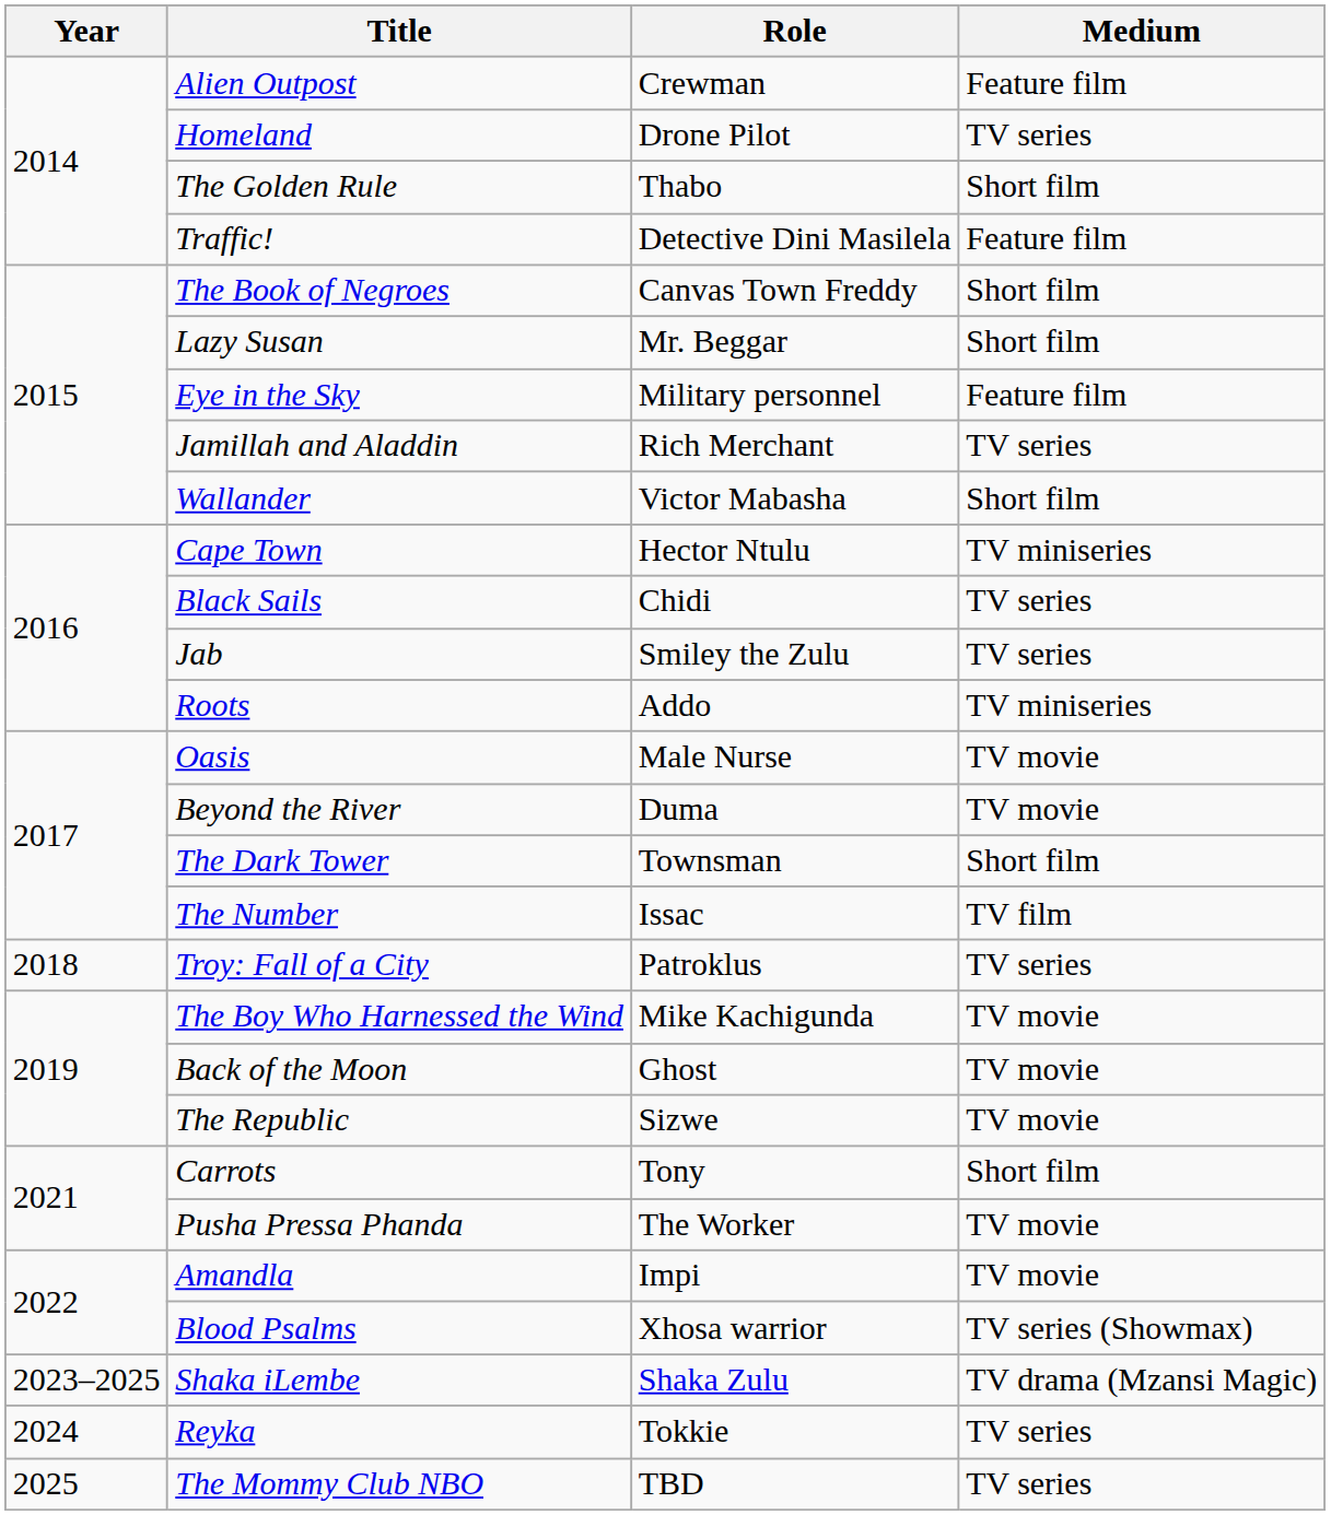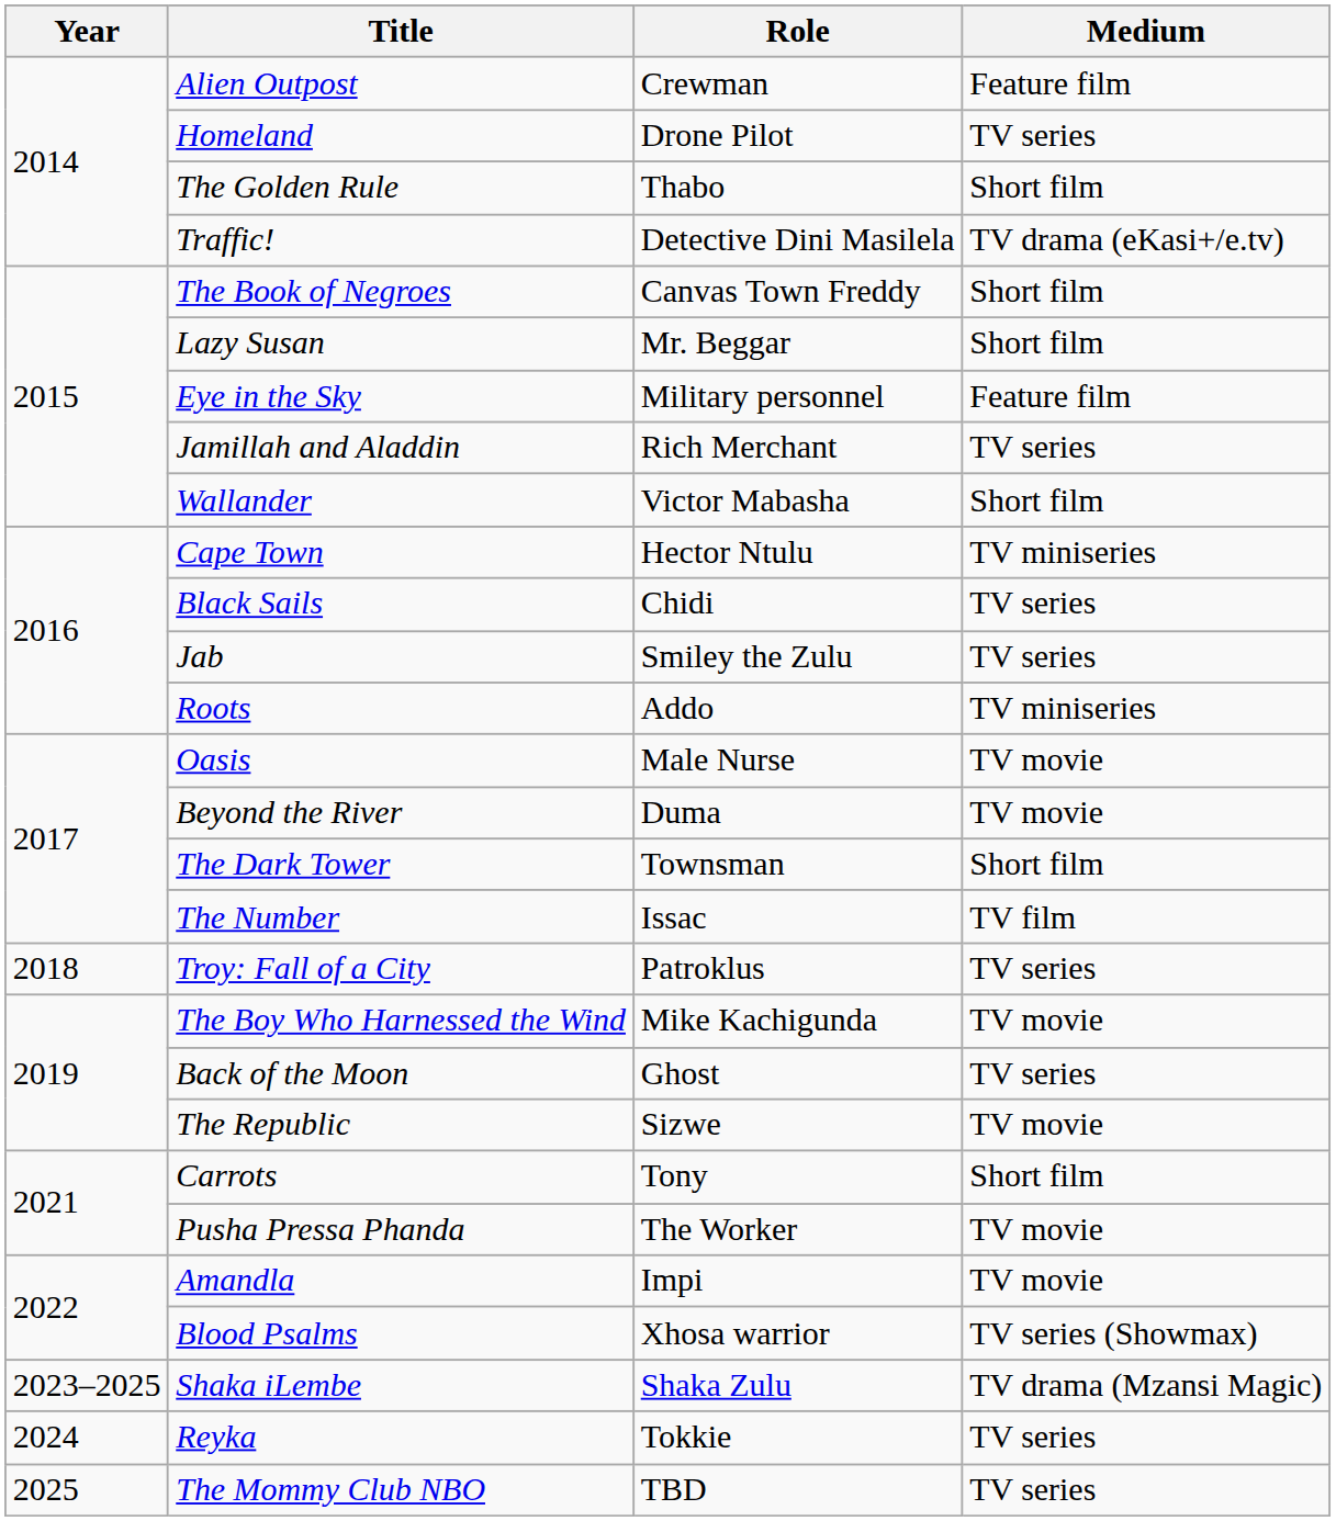Traffic! | Medium: Feature film -> TV drama (eKasi+/e.tv)
Back of the Moon | Medium: TV movie -> TV series
